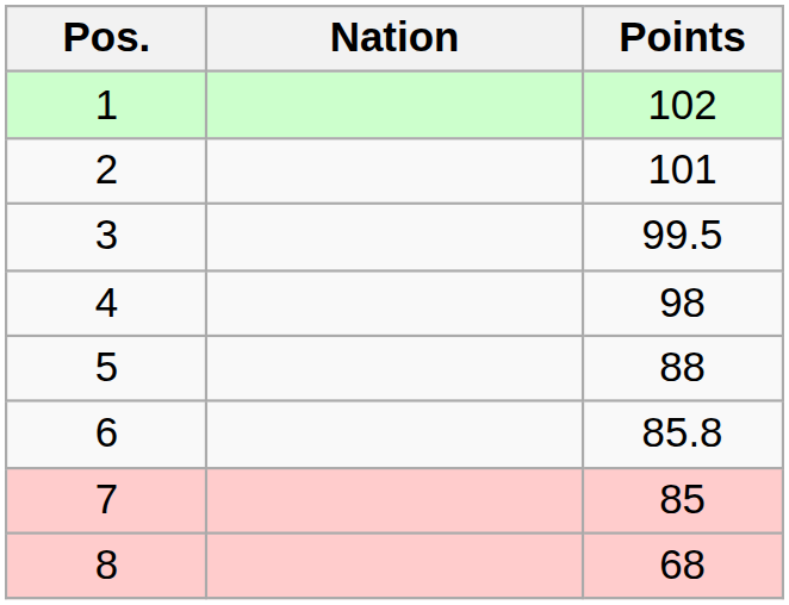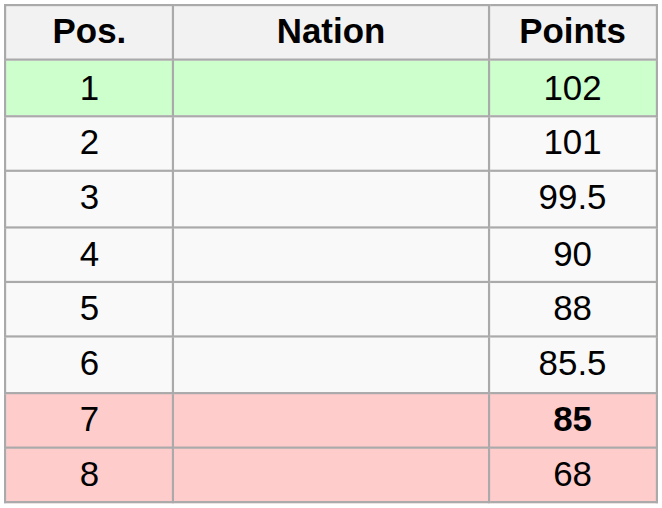4 | Points: 98 -> 90
6 | Points: 85.8 -> 85.5
7 | Points: normal -> bold
